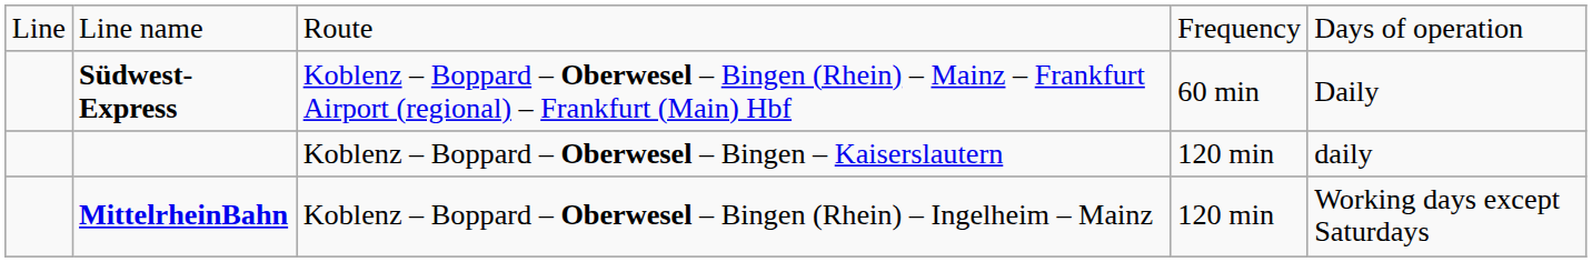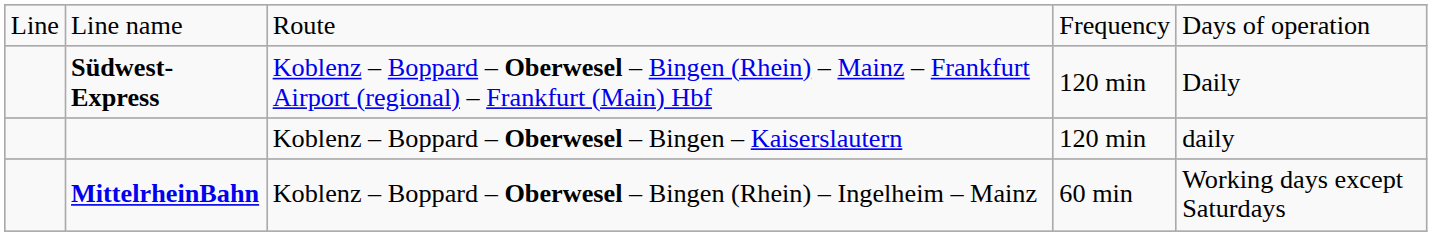Südwest-Express | column 4: 60 min -> 120 min
MittelrheinBahn | column 4: 120 min -> 60 min
